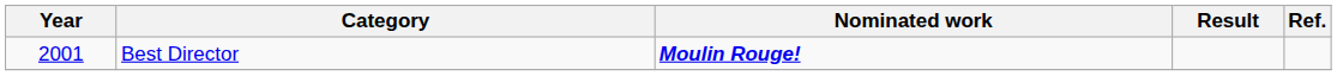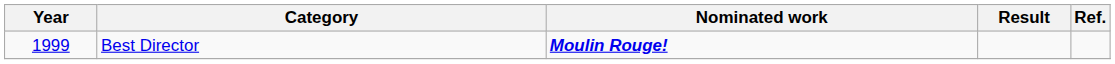Best Director | Year: 2001 -> 1999
